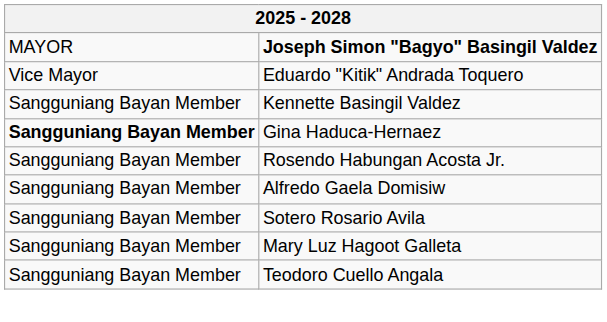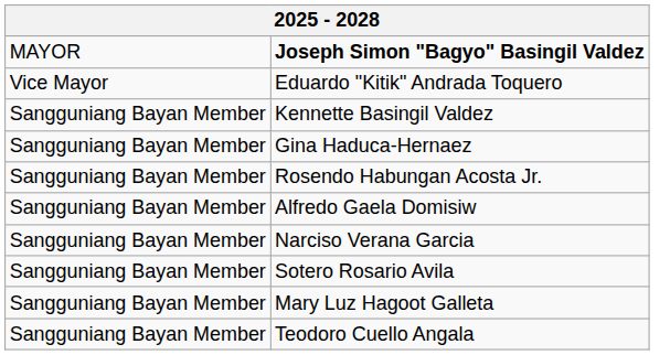Gina Haduca-Hernaez | column 1: bold -> normal
+ row: Sangguniang Bayan Member | Narciso Verana Garcia
